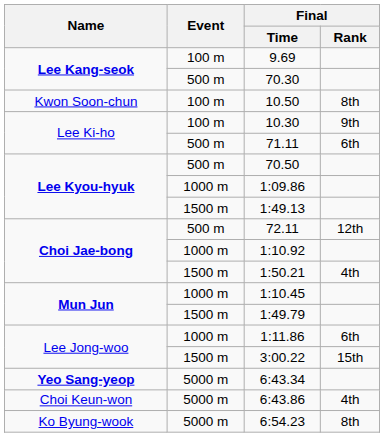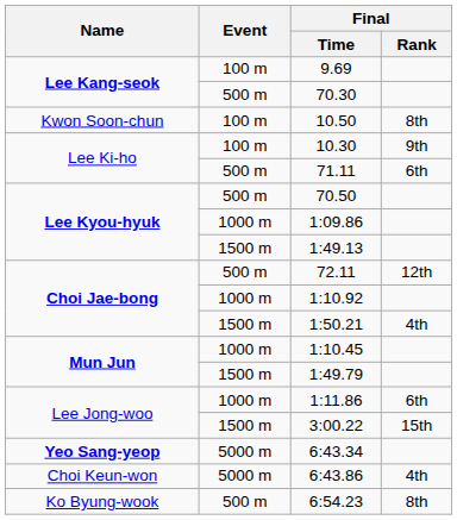6:54.23 | Event: 5000 m -> 500 m
